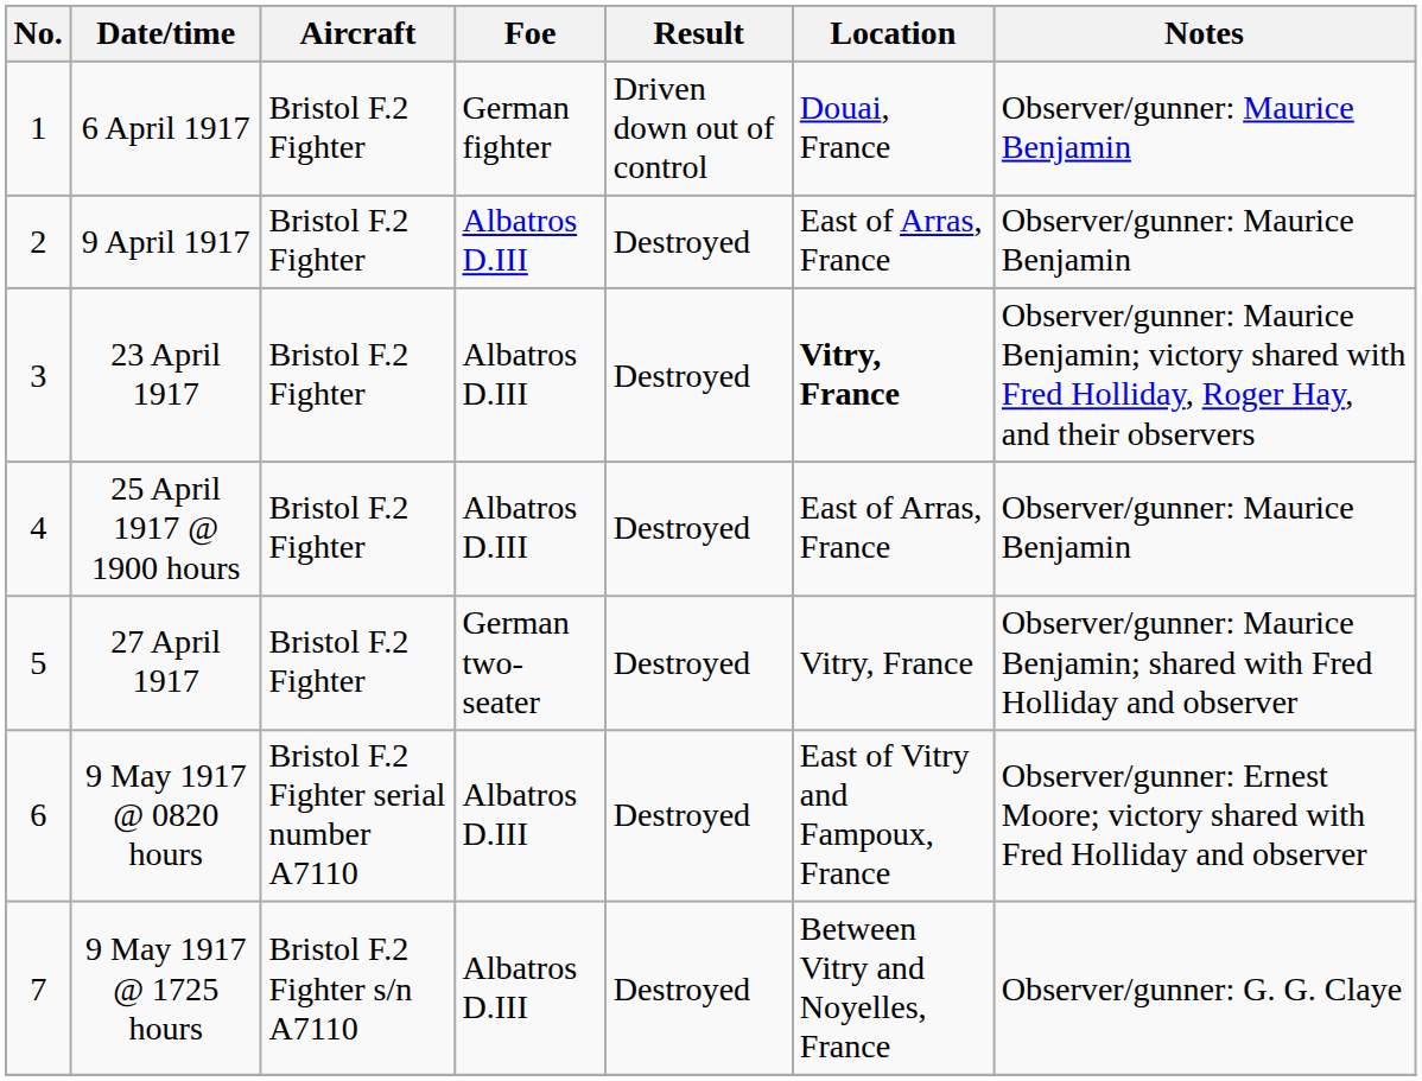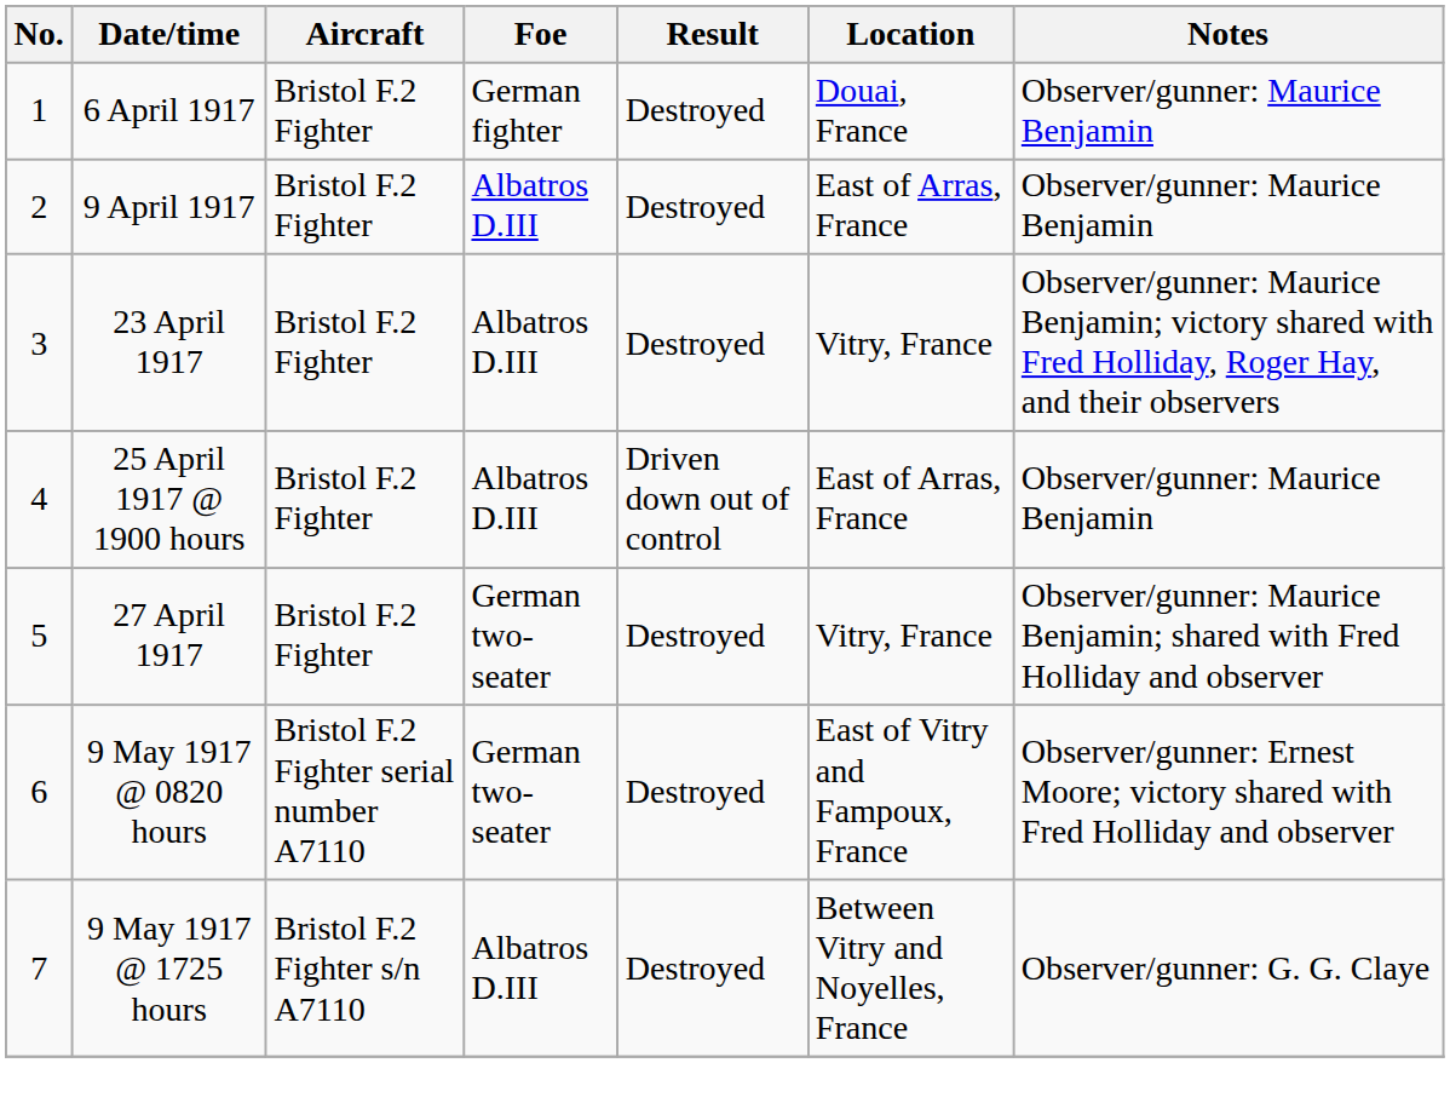6 April 1917 | Result: Driven down out of control -> Destroyed
23 April 1917 | Location: bold -> normal
25 April 1917 @ 1900 hours | Result: Destroyed -> Driven down out of control
9 May 1917 @ 0820 hours | Foe: Albatros D.III -> German two-seater
